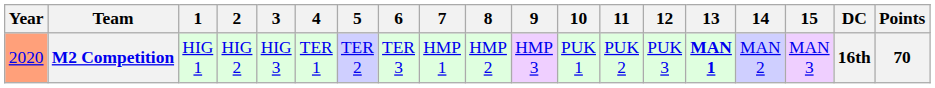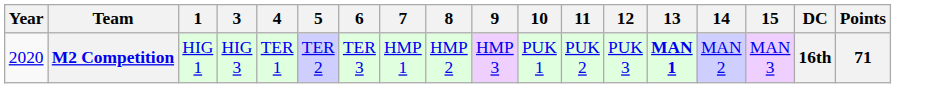- column: 2 | HIG 2
M2 Competition | Year: lightsalmon background -> no background
M2 Competition | Points: 70 -> 71
